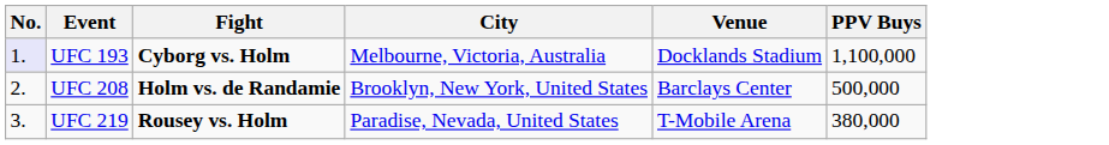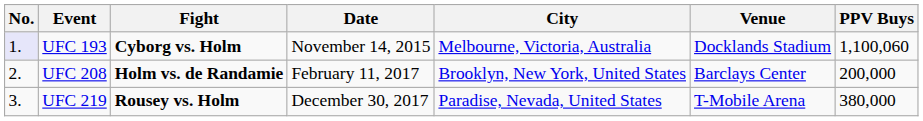+ column: Date | November 14, 2015 | February 11, 2017 | December 30, 2017
UFC 193 | PPV Buys: 1,100,000 -> 1,100,060
UFC 208 | PPV Buys: 500,000 -> 200,000
